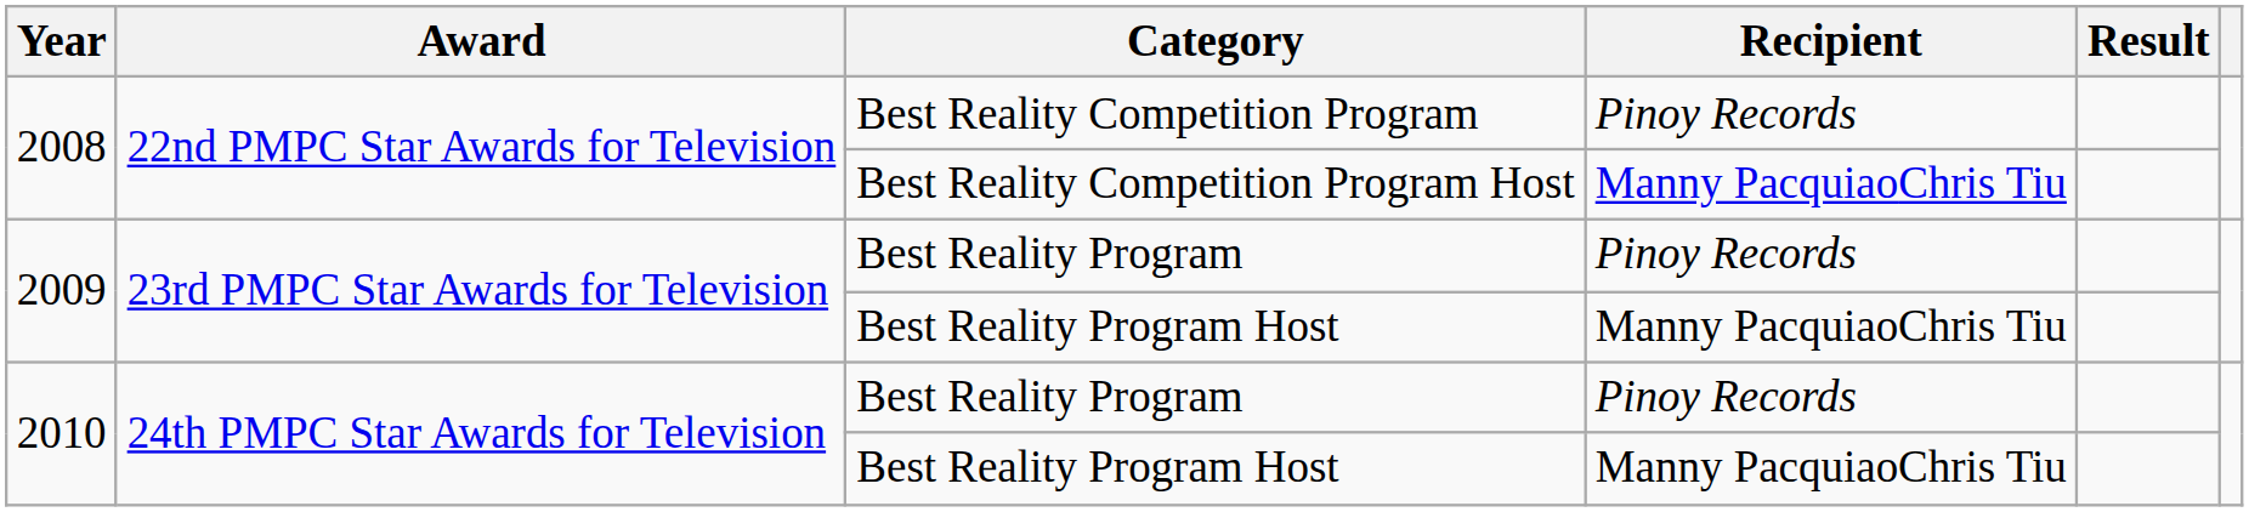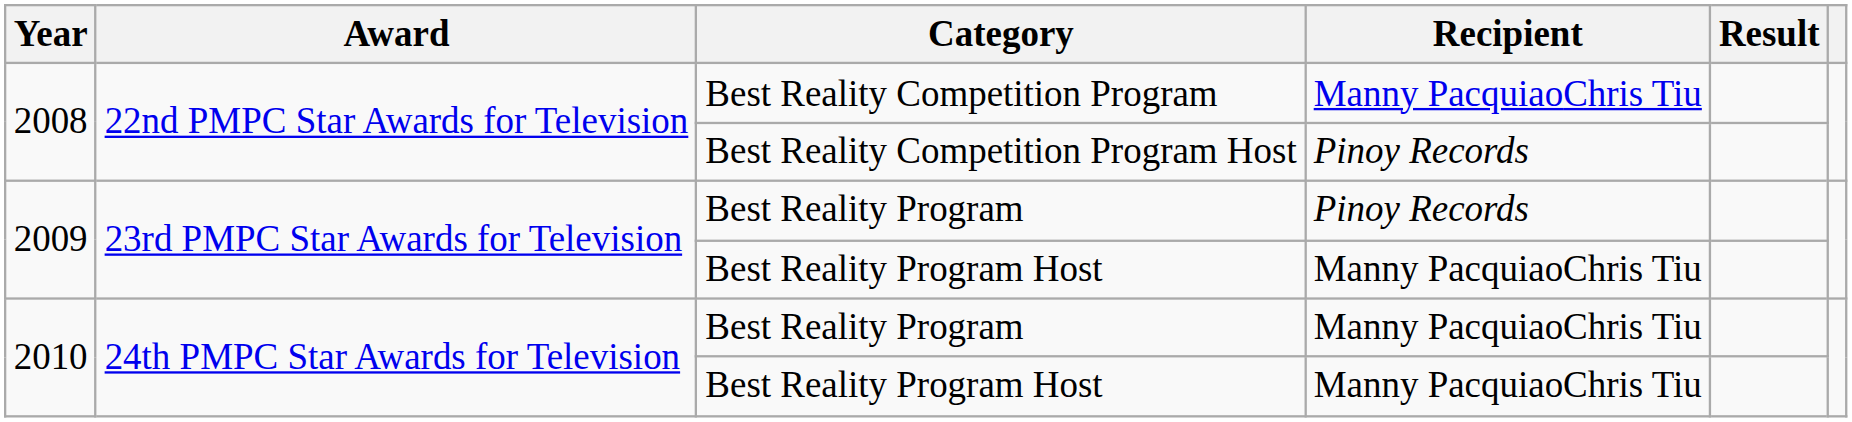Best Reality Competition Program | Recipient: Pinoy Records -> Manny PacquiaoChris Tiu
Best Reality Competition Program Host | Recipient: Manny PacquiaoChris Tiu -> Pinoy Records
2010 / Best Reality Program | Recipient: Pinoy Records -> Manny PacquiaoChris Tiu
